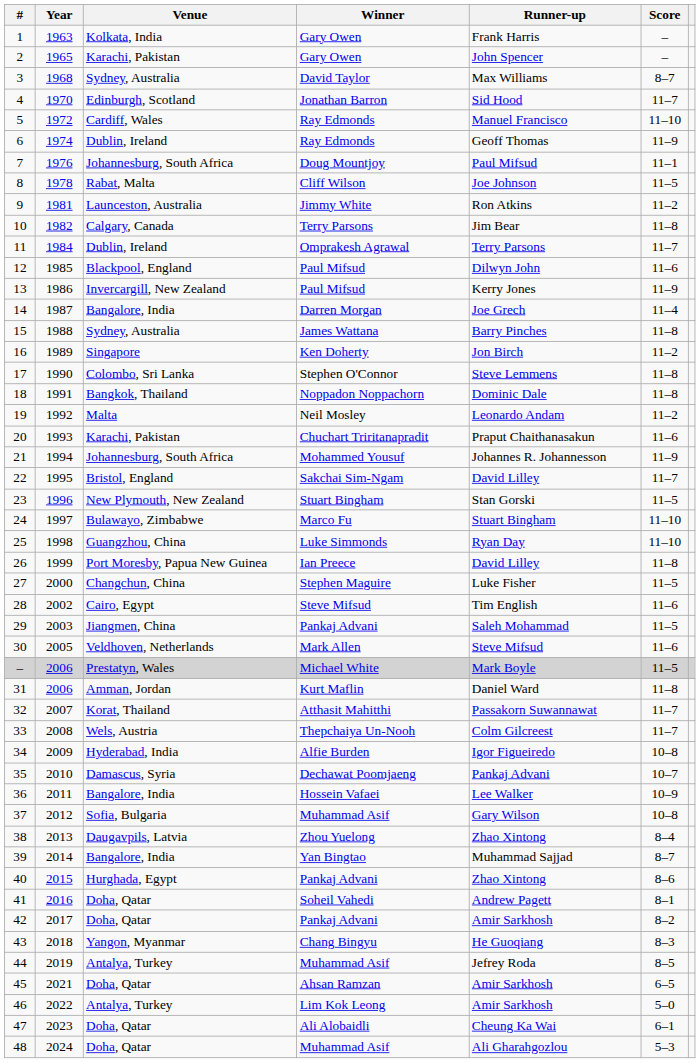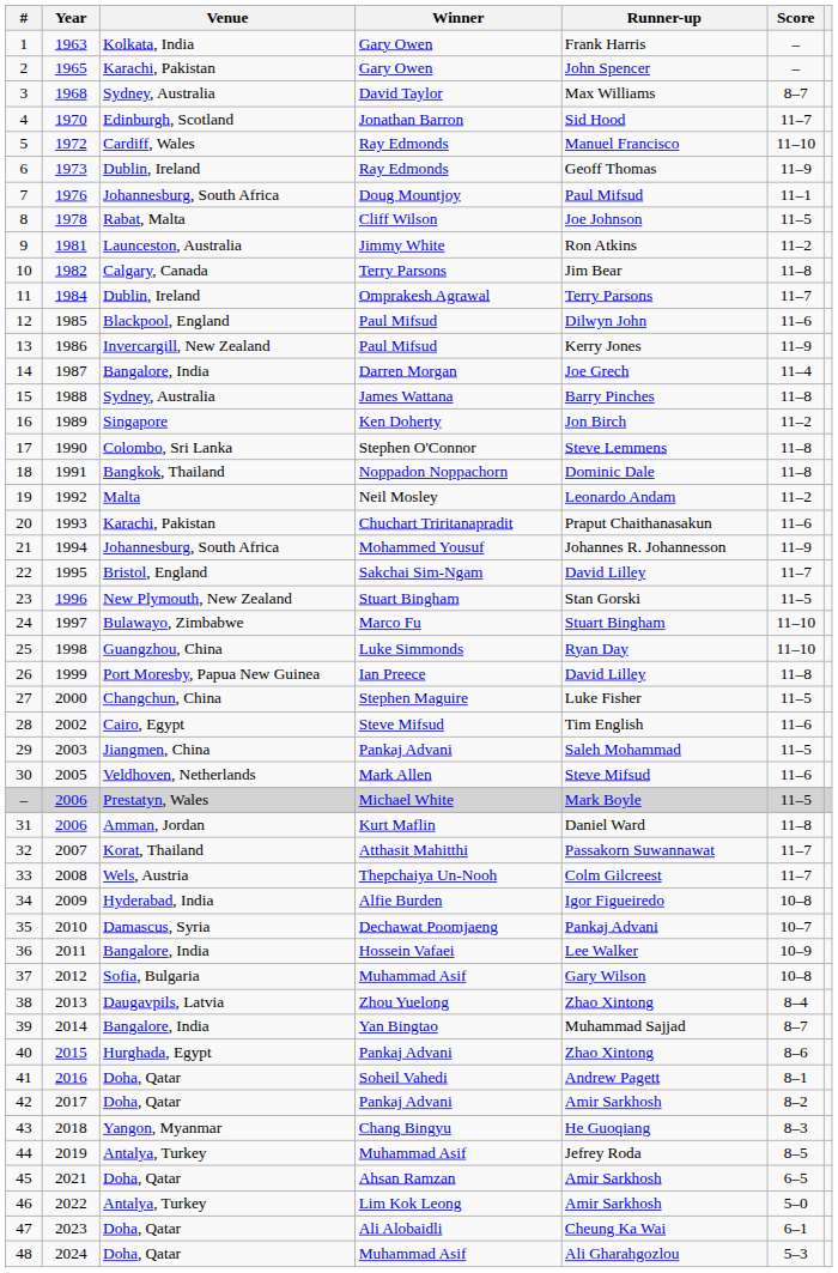6 | Year: 1974 -> 1973
